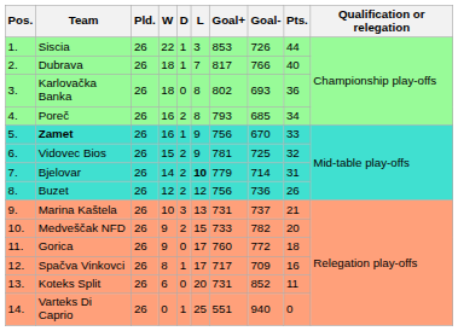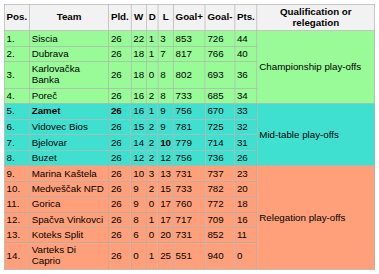Poreč | Goal+: 793 -> 733
Zamet | Pld.: normal -> bold
Marina Kaštela | Pts.: 21 -> 23
